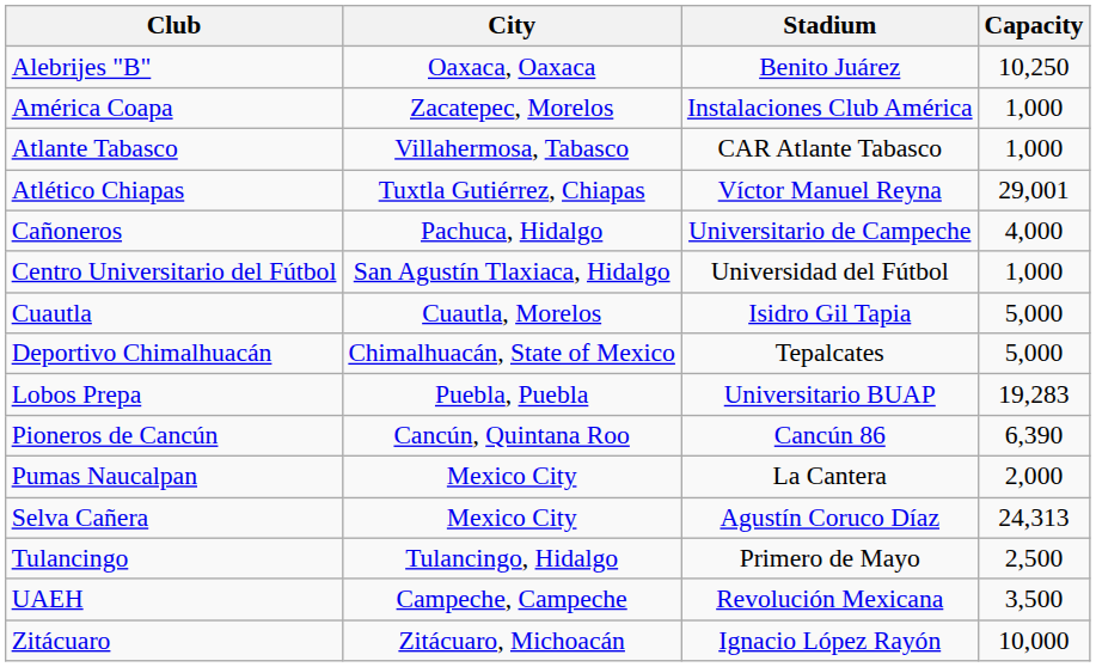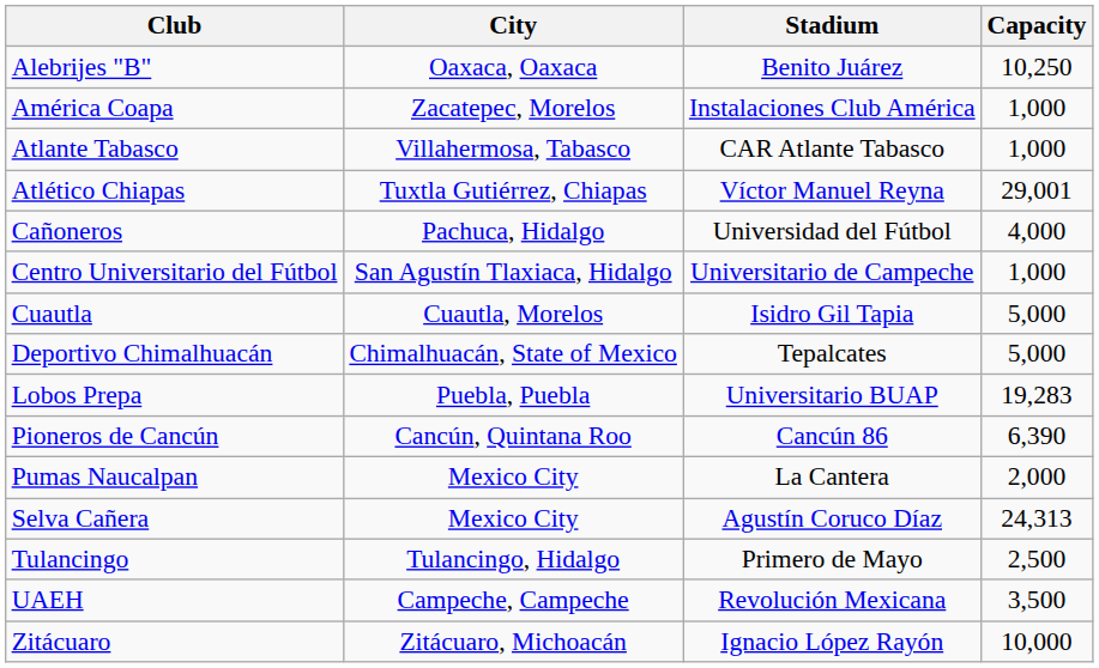Cañoneros | Stadium: Universitario de Campeche -> Universidad del Fútbol
Centro Universitario del Fútbol | Stadium: Universidad del Fútbol -> Universitario de Campeche
